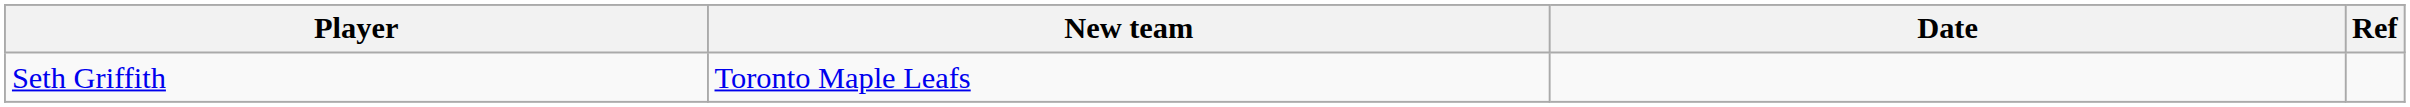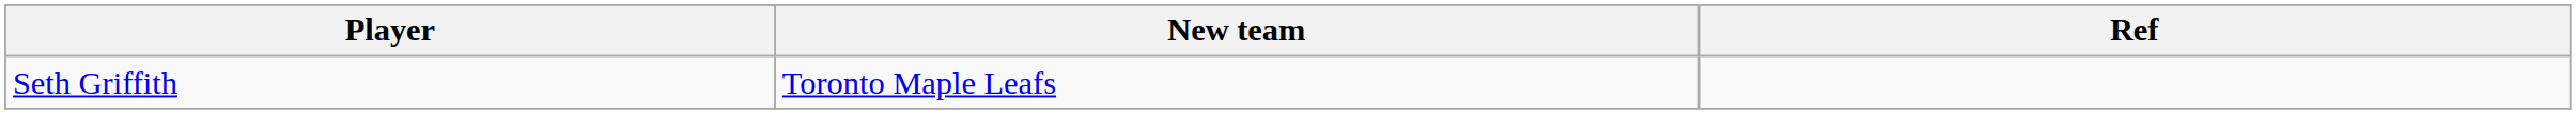- column: Date
